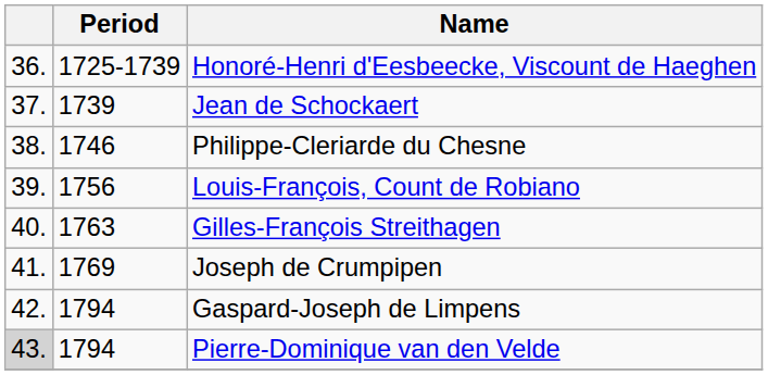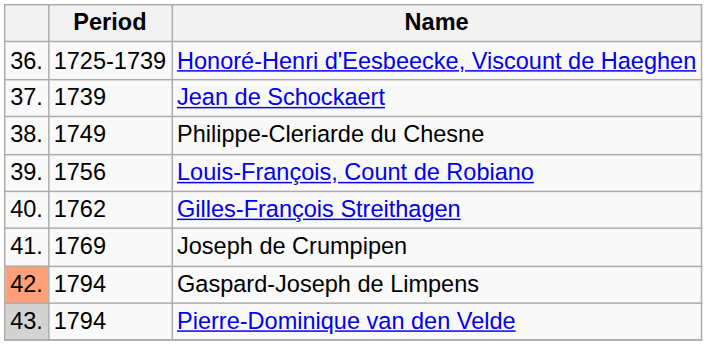Philippe-Cleriarde du Chesne | Period: 1746 -> 1749
Gilles-François Streithagen | Period: 1763 -> 1762
Gaspard-Joseph de Limpens | column 1: no background -> lightsalmon background
